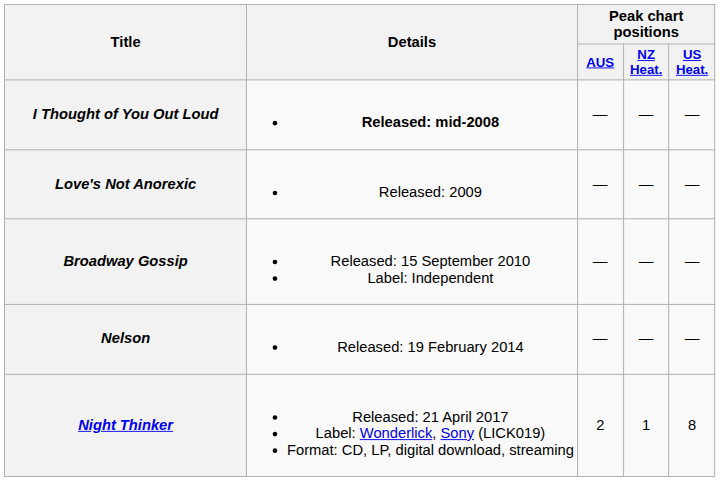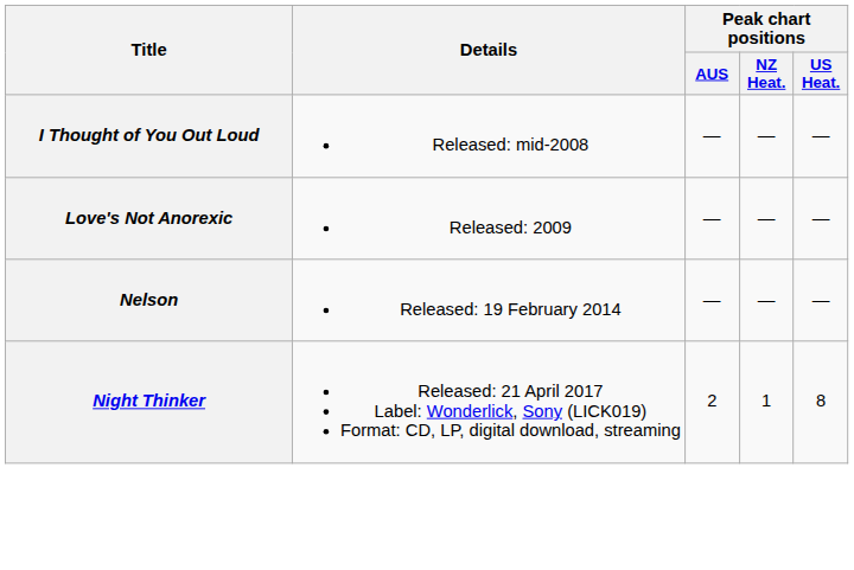I Thought of You Out Loud | Details: bold -> normal
- row: Broadway Gossip | Released: 15 September 2010 Label: Independent | — | — | —
